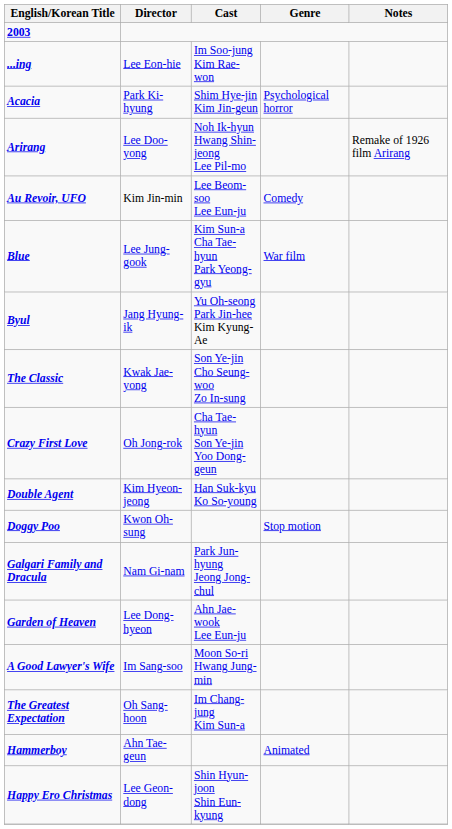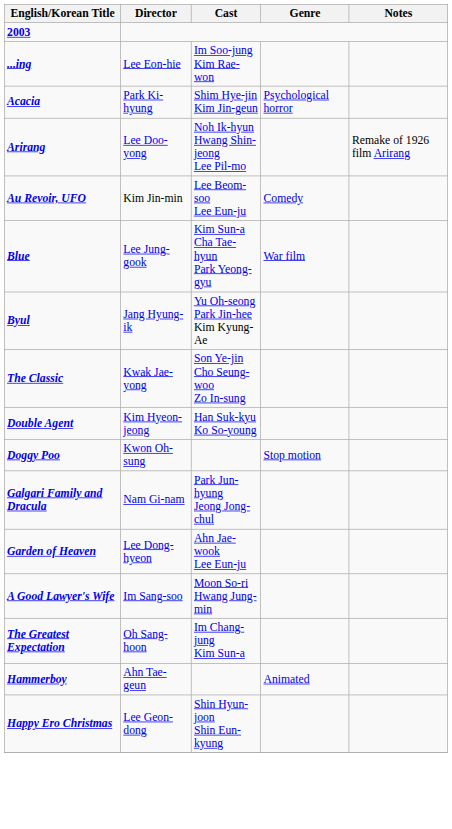- row: Crazy First Love | Oh Jong-rok | Cha Tae-hyun Son Ye-jin Yoo Dong-geun
